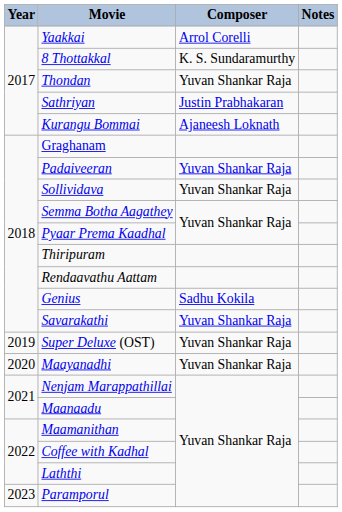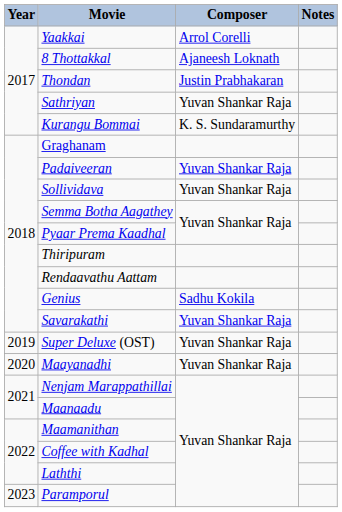8 Thottakkal | Composer: K. S. Sundaramurthy -> Ajaneesh Loknath
Thondan | Composer: Yuvan Shankar Raja -> Justin Prabhakaran
Sathriyan | Composer: Justin Prabhakaran -> Yuvan Shankar Raja
Kurangu Bommai | Composer: Ajaneesh Loknath -> K. S. Sundaramurthy
